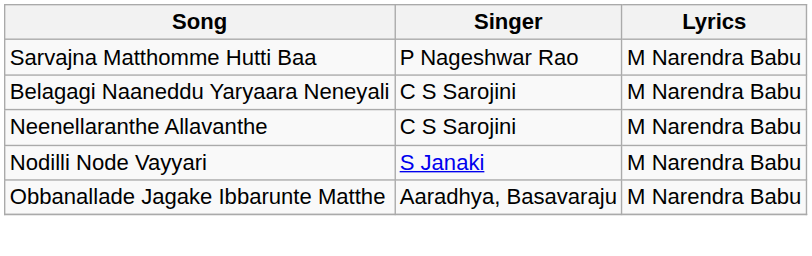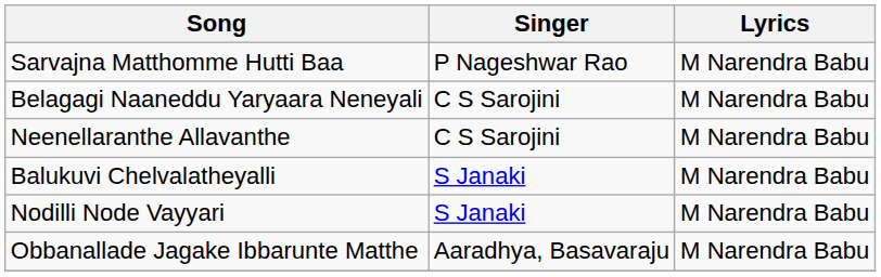+ row: Balukuvi Chelvalatheyalli | S Janaki | M Narendra Babu
